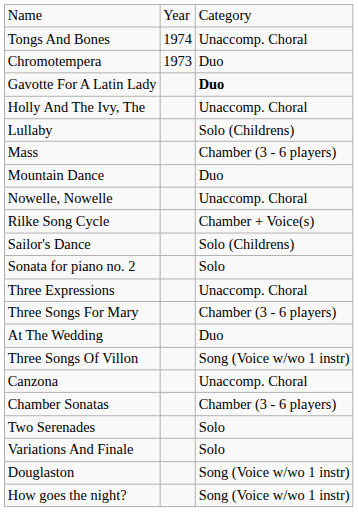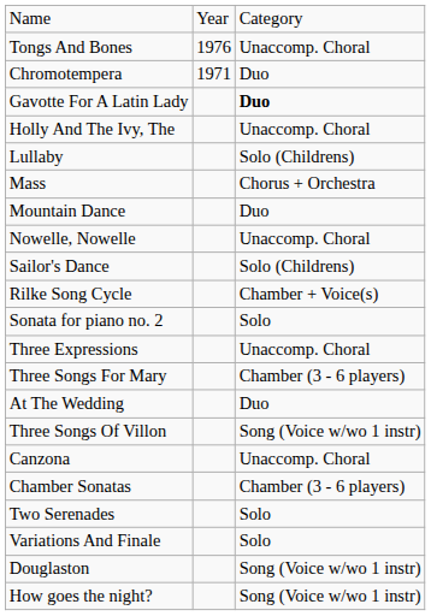Tongs And Bones | column 2: 1974 -> 1976
Chromotempera | column 2: 1973 -> 1971
Mass | column 3: Chamber (3 - 6 players) -> Chorus + Orchestra
rows swapped: Rilke Song Cycle <-> Sailor's Dance
